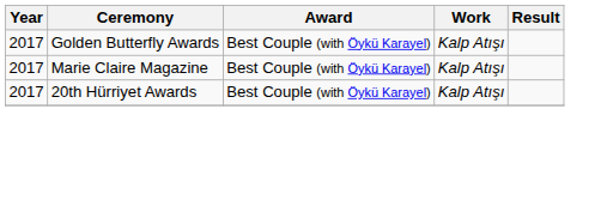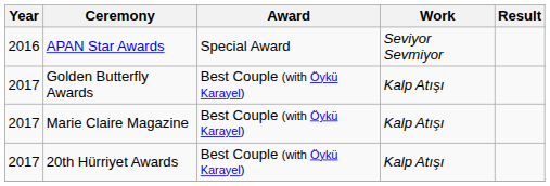+ row: 2016 | APAN Star Awards | Special Award | Seviyor Sevmiyor
